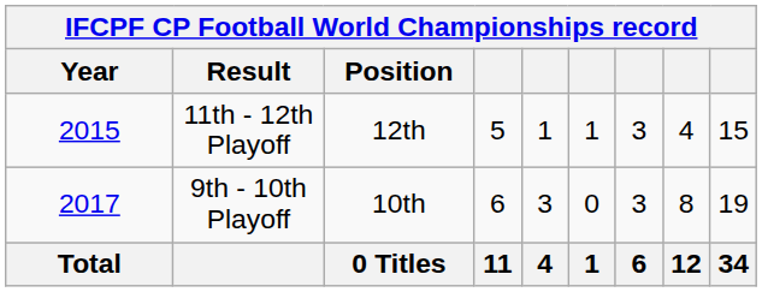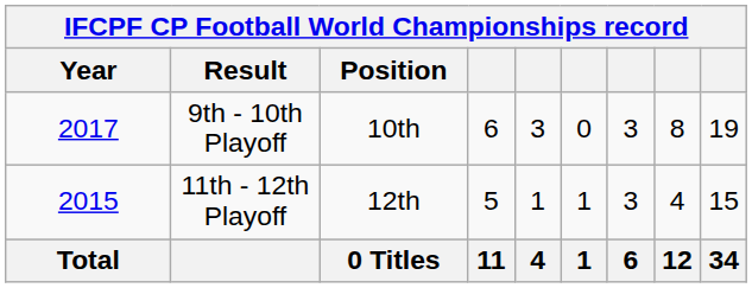rows swapped: 11th - 12th Playoff <-> 9th - 10th Playoff
